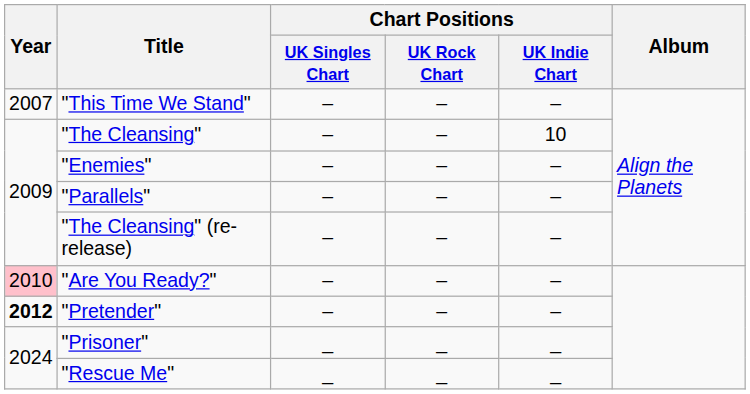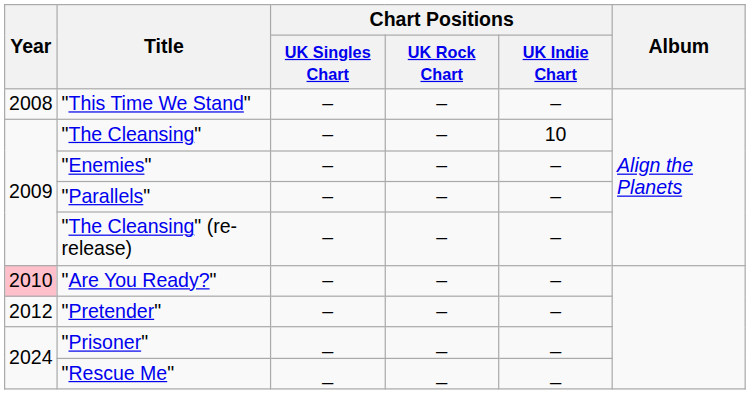"This Time We Stand" | Year: 2007 -> 2008
"Pretender" | Year: bold -> normal
